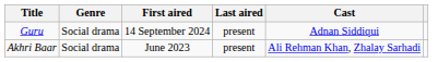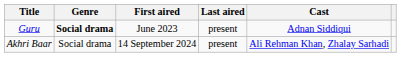Guru | Genre: normal -> bold
Guru | First aired: 14 September 2024 -> June 2023
Akhri Baar | First aired: June 2023 -> 14 September 2024
